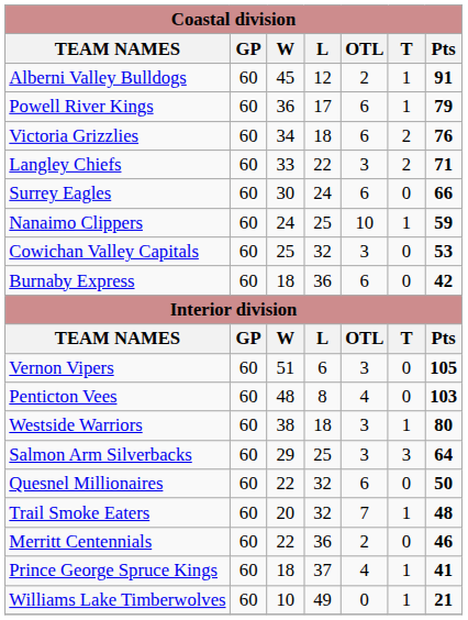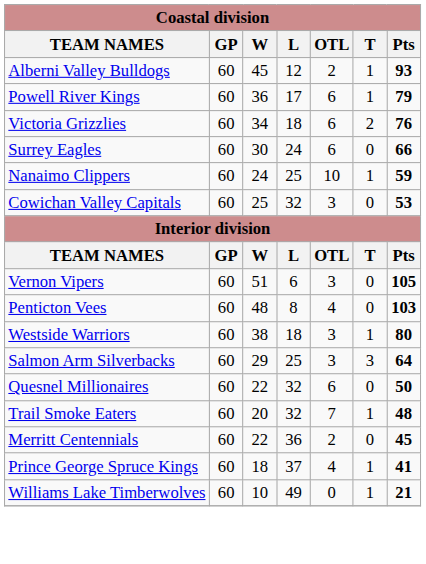Alberni Valley Bulldogs | Pts: 91 -> 93
- row: Langley Chiefs | 60 | 33 | 22 | 3 | 2 | 71
- row: Burnaby Express | 60 | 18 | 36 | 6 | 0 | 42
Merritt Centennials | Pts: 46 -> 45
